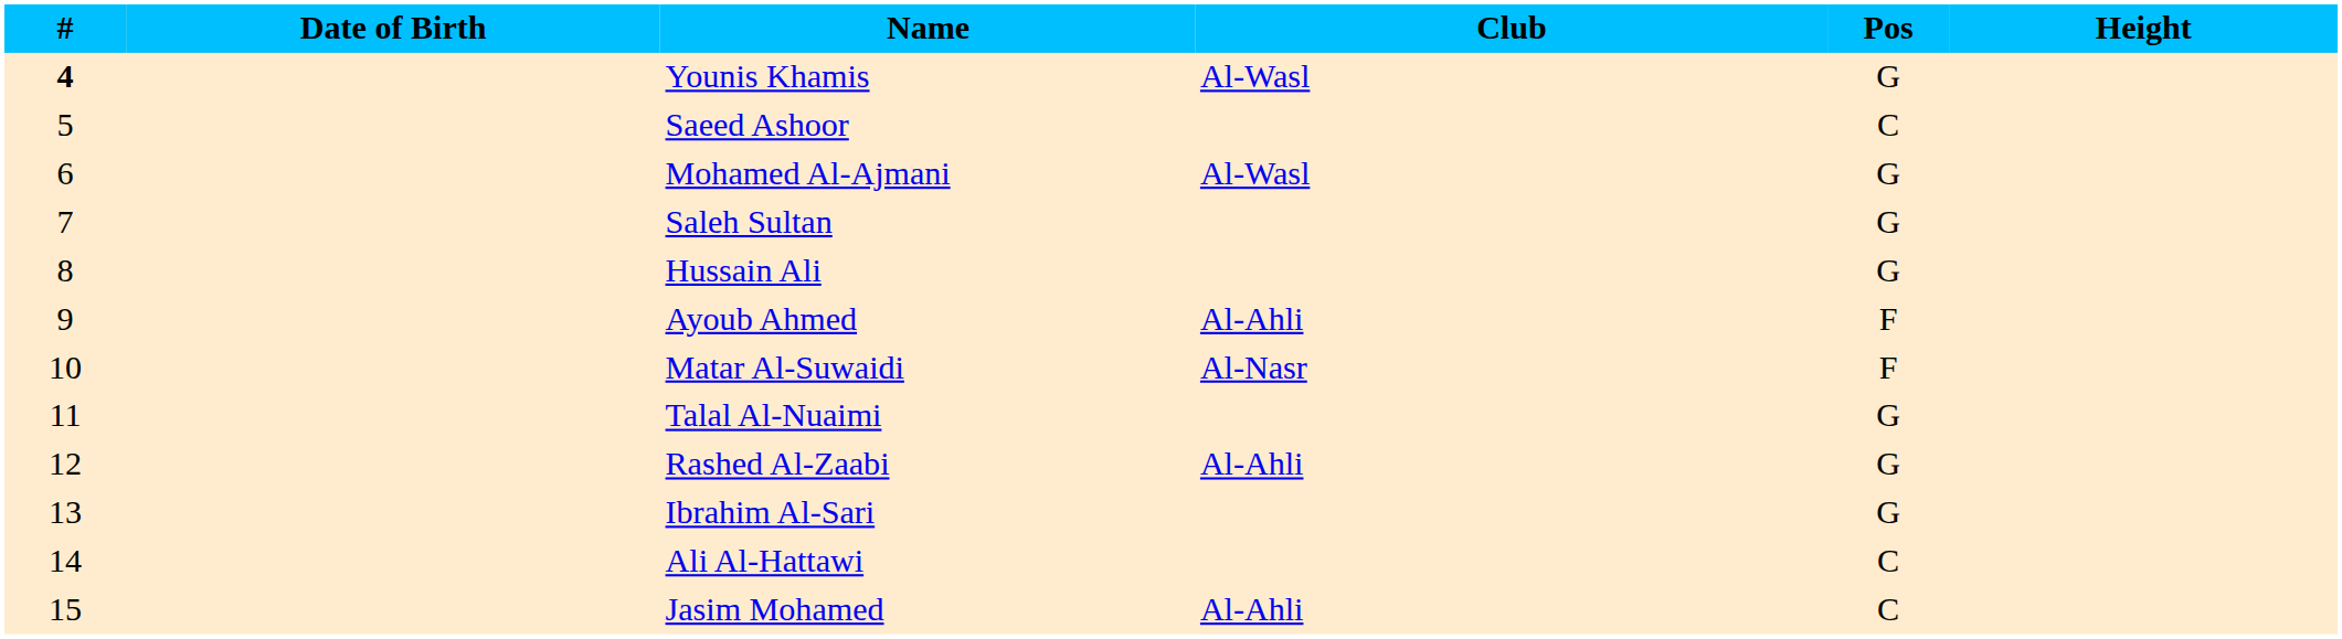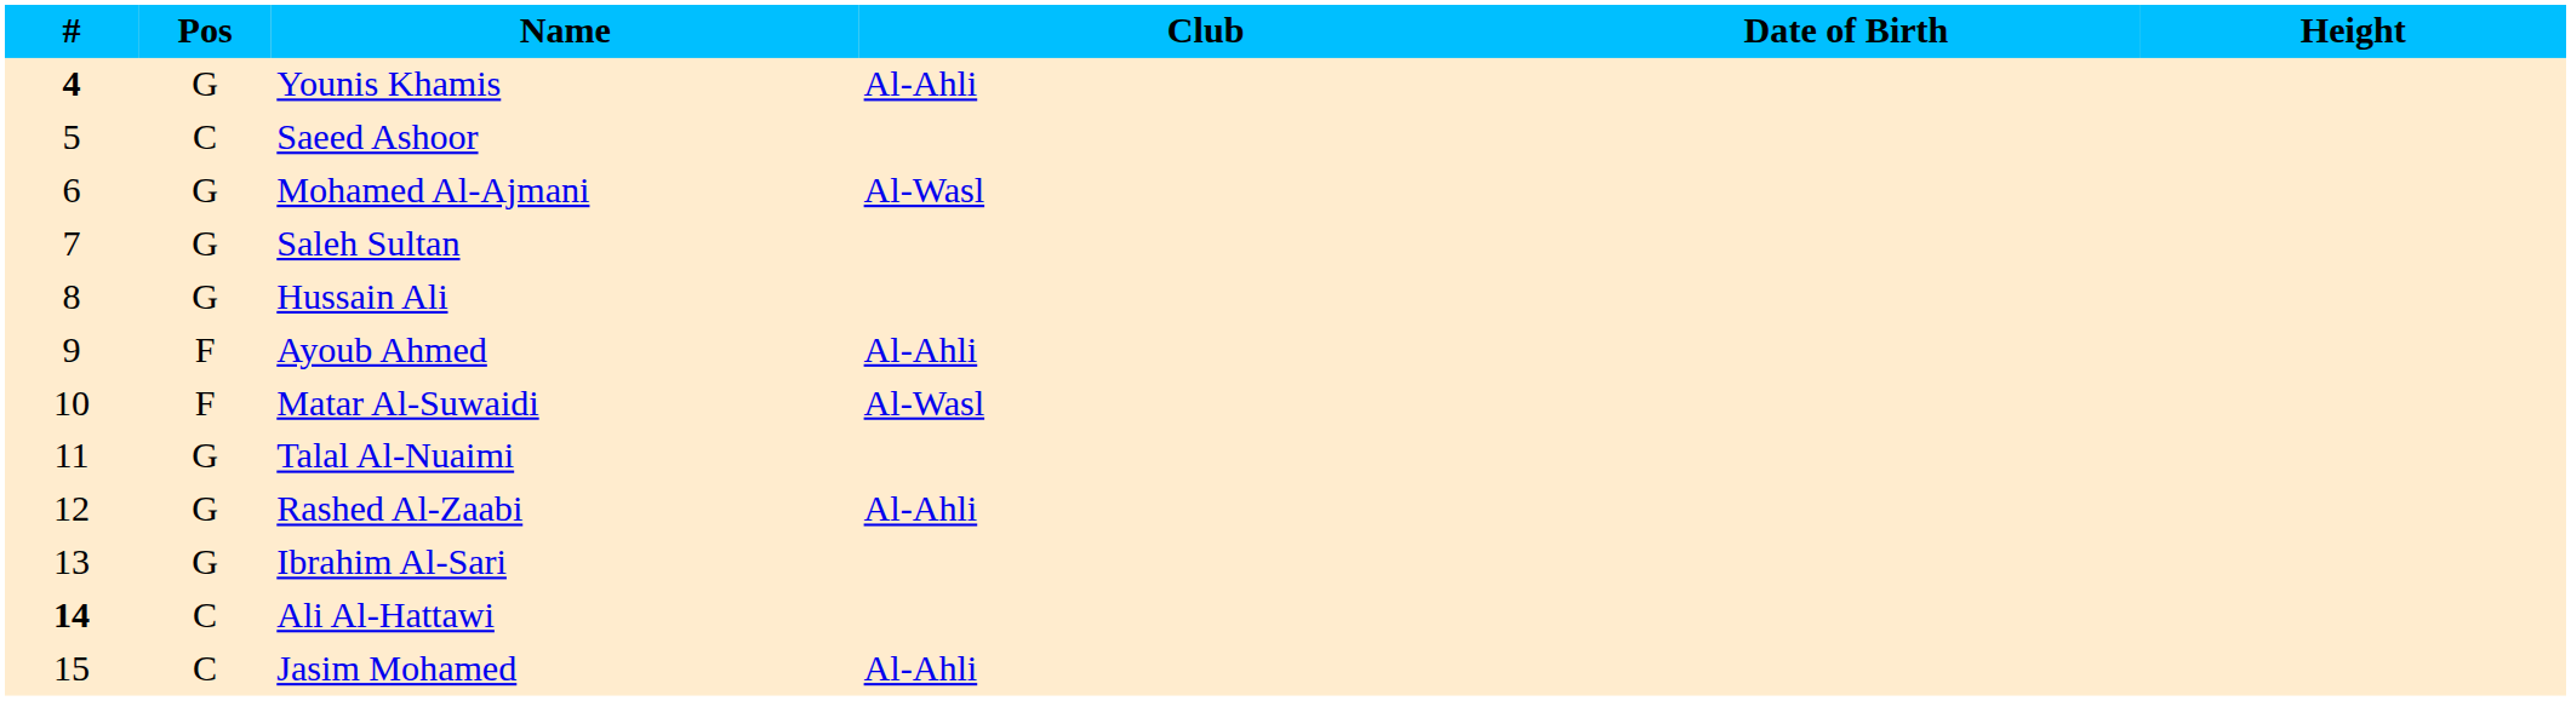columns swapped: Pos <-> Date of Birth
Younis Khamis | Club: Al-Wasl -> Al-Ahli
Matar Al-Suwaidi | Club: Al-Nasr -> Al-Wasl
Ali Al-Hattawi | #: normal -> bold
